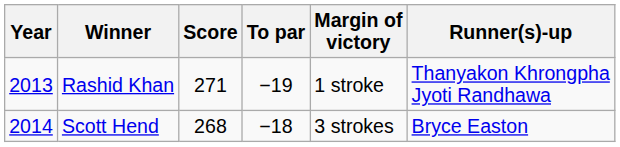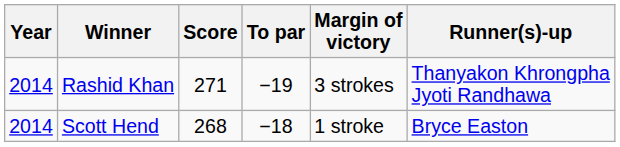Rashid Khan | Year: 2013 -> 2014
Rashid Khan | Margin of victory: 1 stroke -> 3 strokes
Scott Hend | Margin of victory: 3 strokes -> 1 stroke
